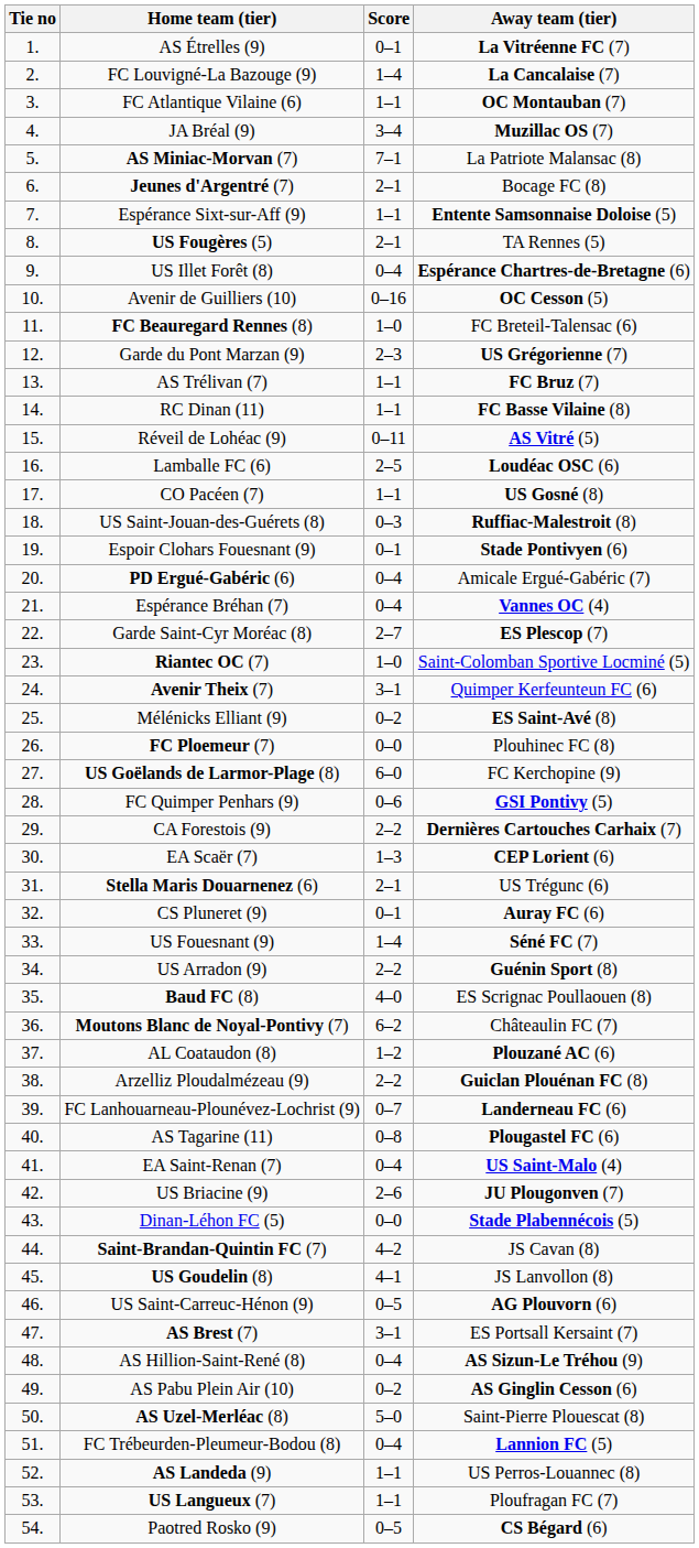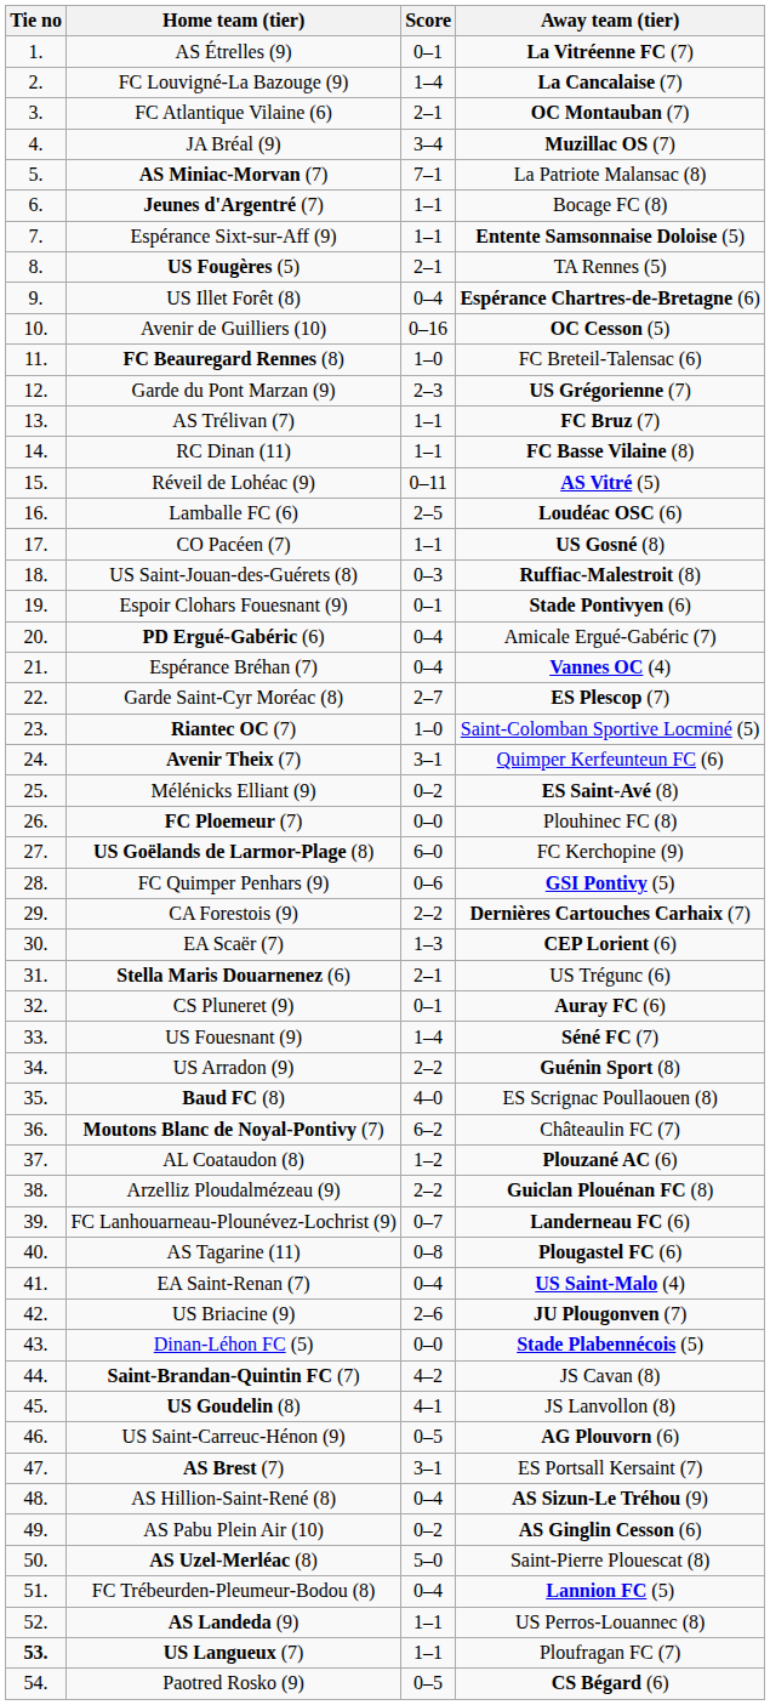FC Atlantique Vilaine (6) | Score: 1–1 -> 2–1
Jeunes d'Argentré (7) | Score: 2–1 -> 1–1
US Langueux (7) | Tie no: normal -> bold
